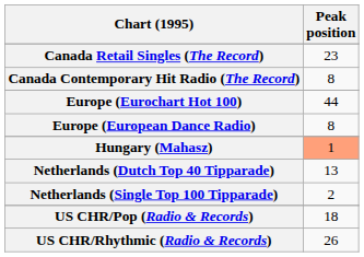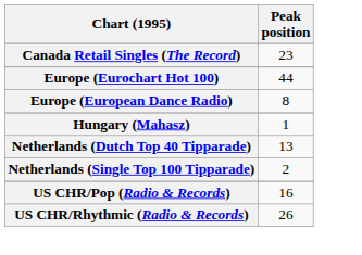- row: Canada Contemporary Hit Radio (The Record) | 8
Hungary (Mahasz) | Peak position: lightsalmon background -> no background
US CHR/Pop (Radio & Records) | Peak position: 18 -> 16
